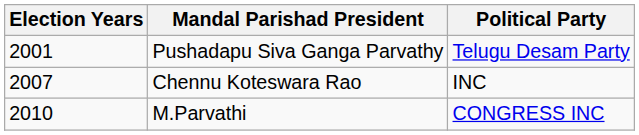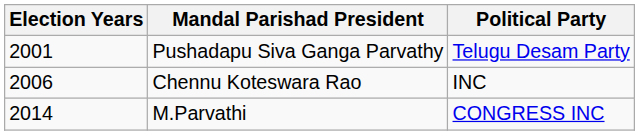Chennu Koteswara Rao | Election Years: 2007 -> 2006
M.Parvathi | Election Years: 2010 -> 2014
